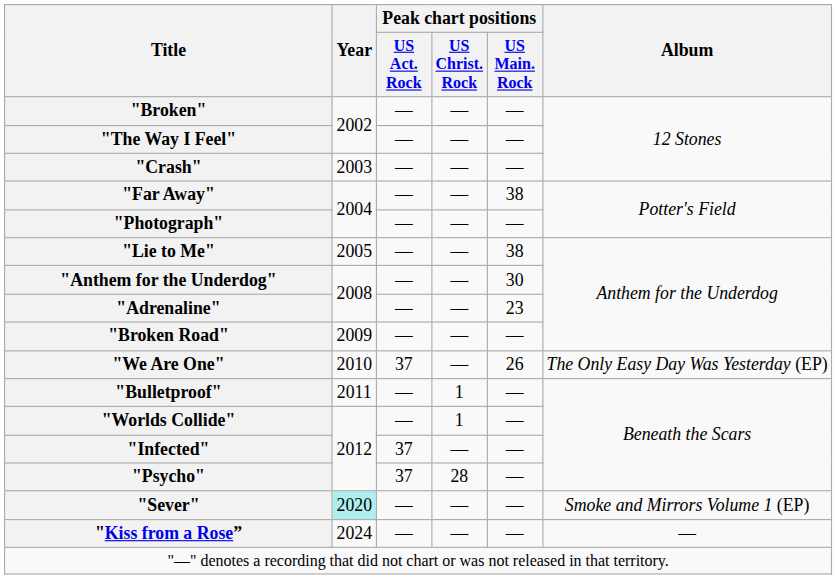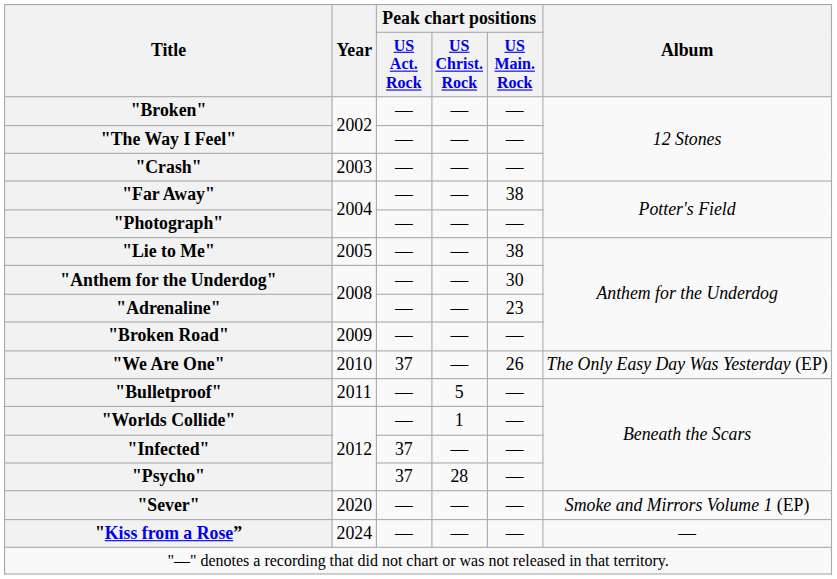"Bulletproof" | Peak chart positions / US Christ. Rock: 1 -> 5
"Sever" | Year: paleturquoise background -> no background
